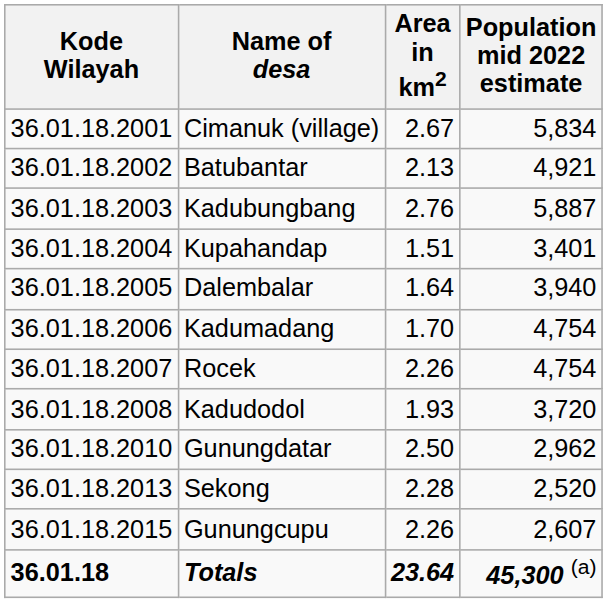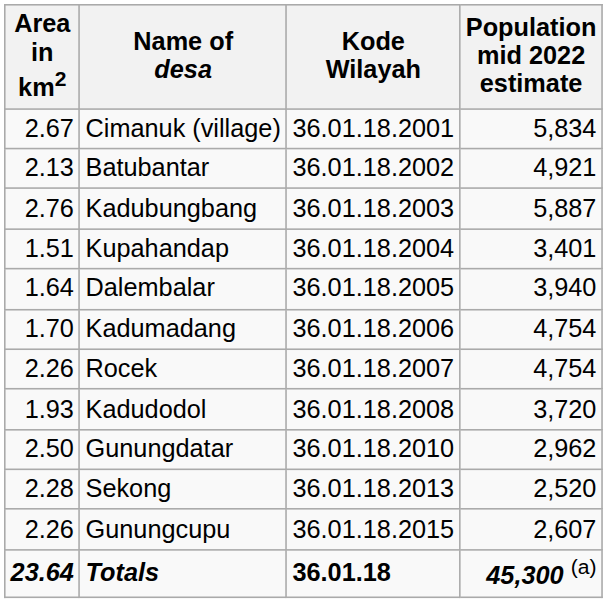columns swapped: Kode Wilayah <-> Area in km2
